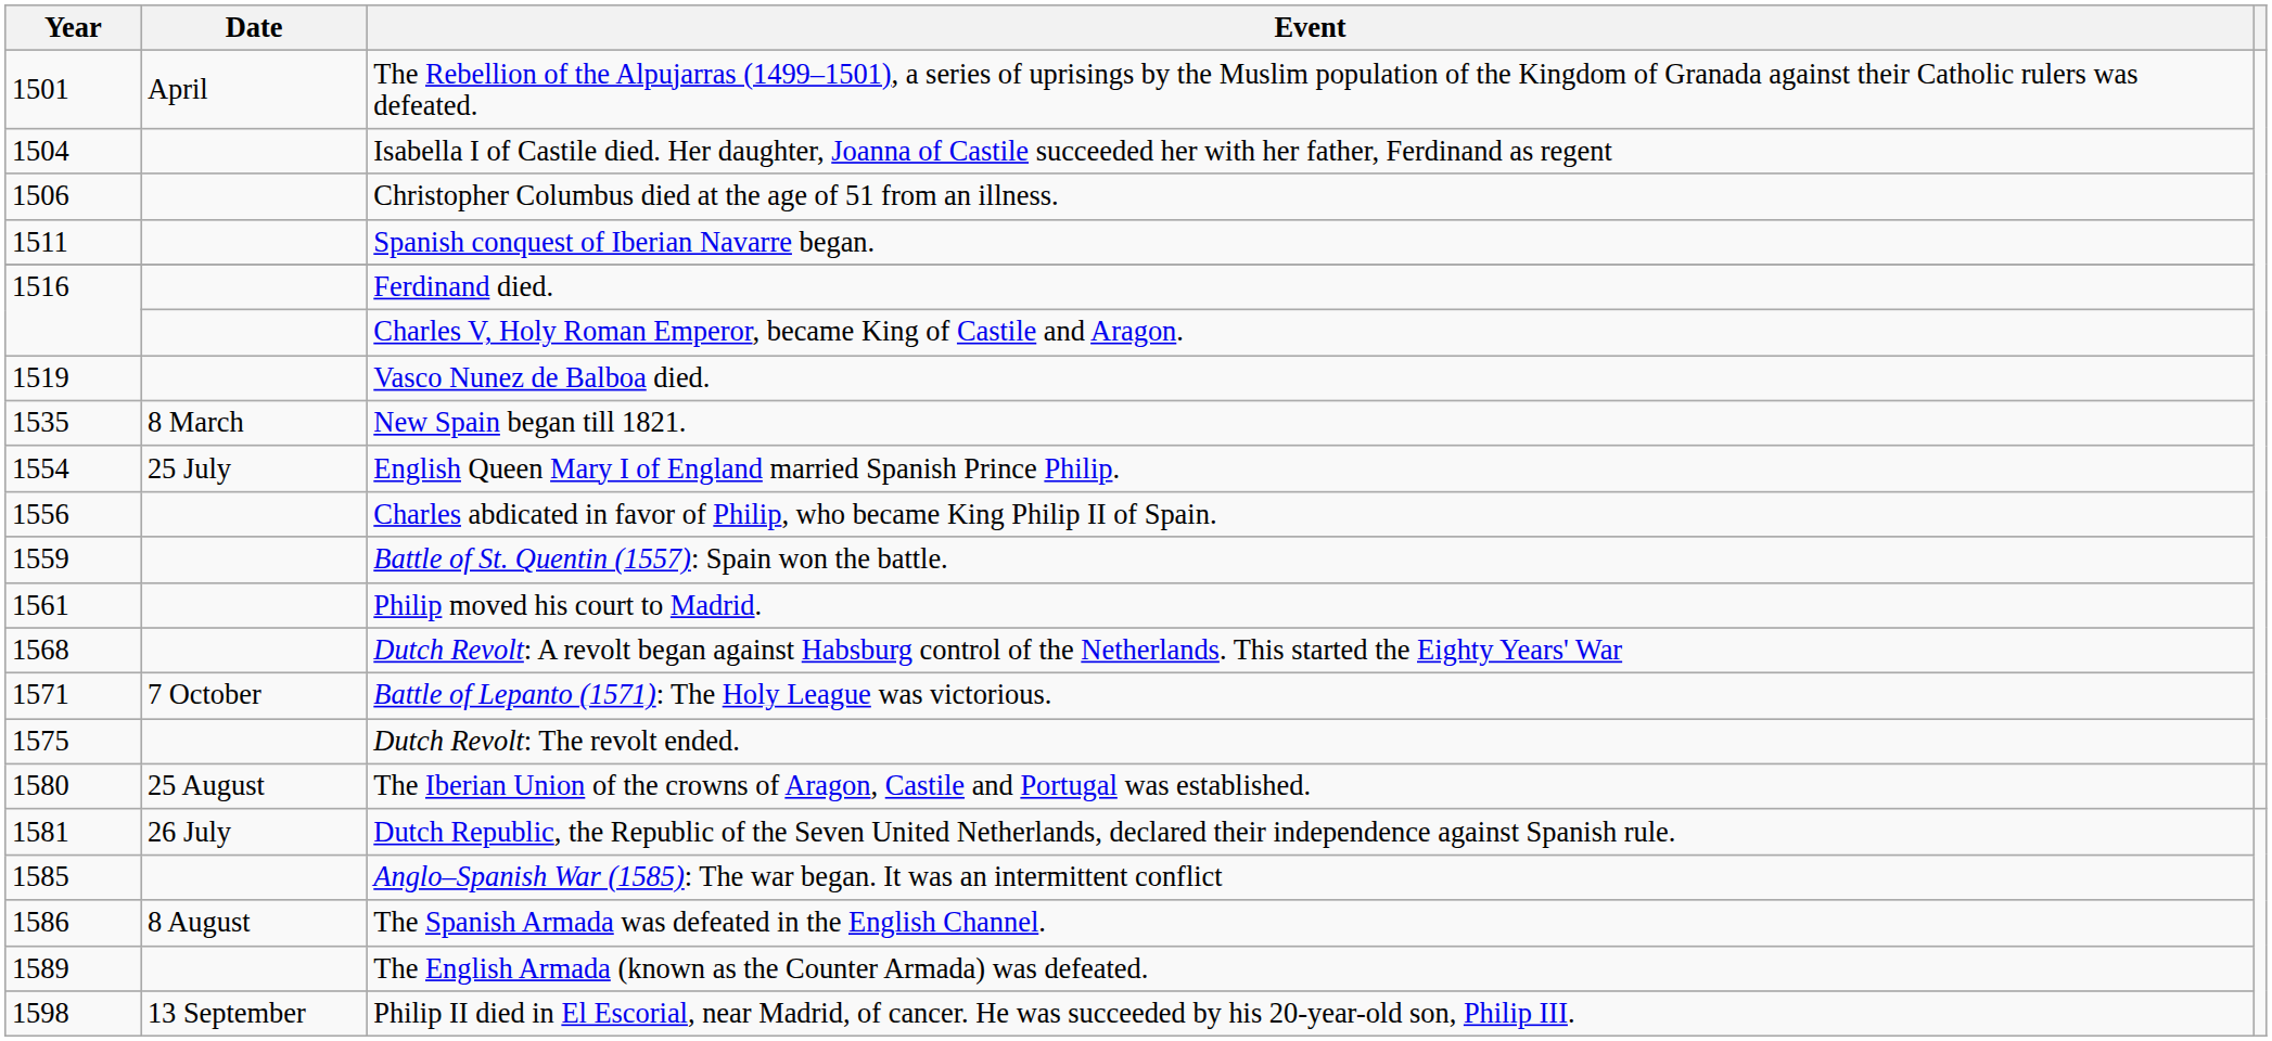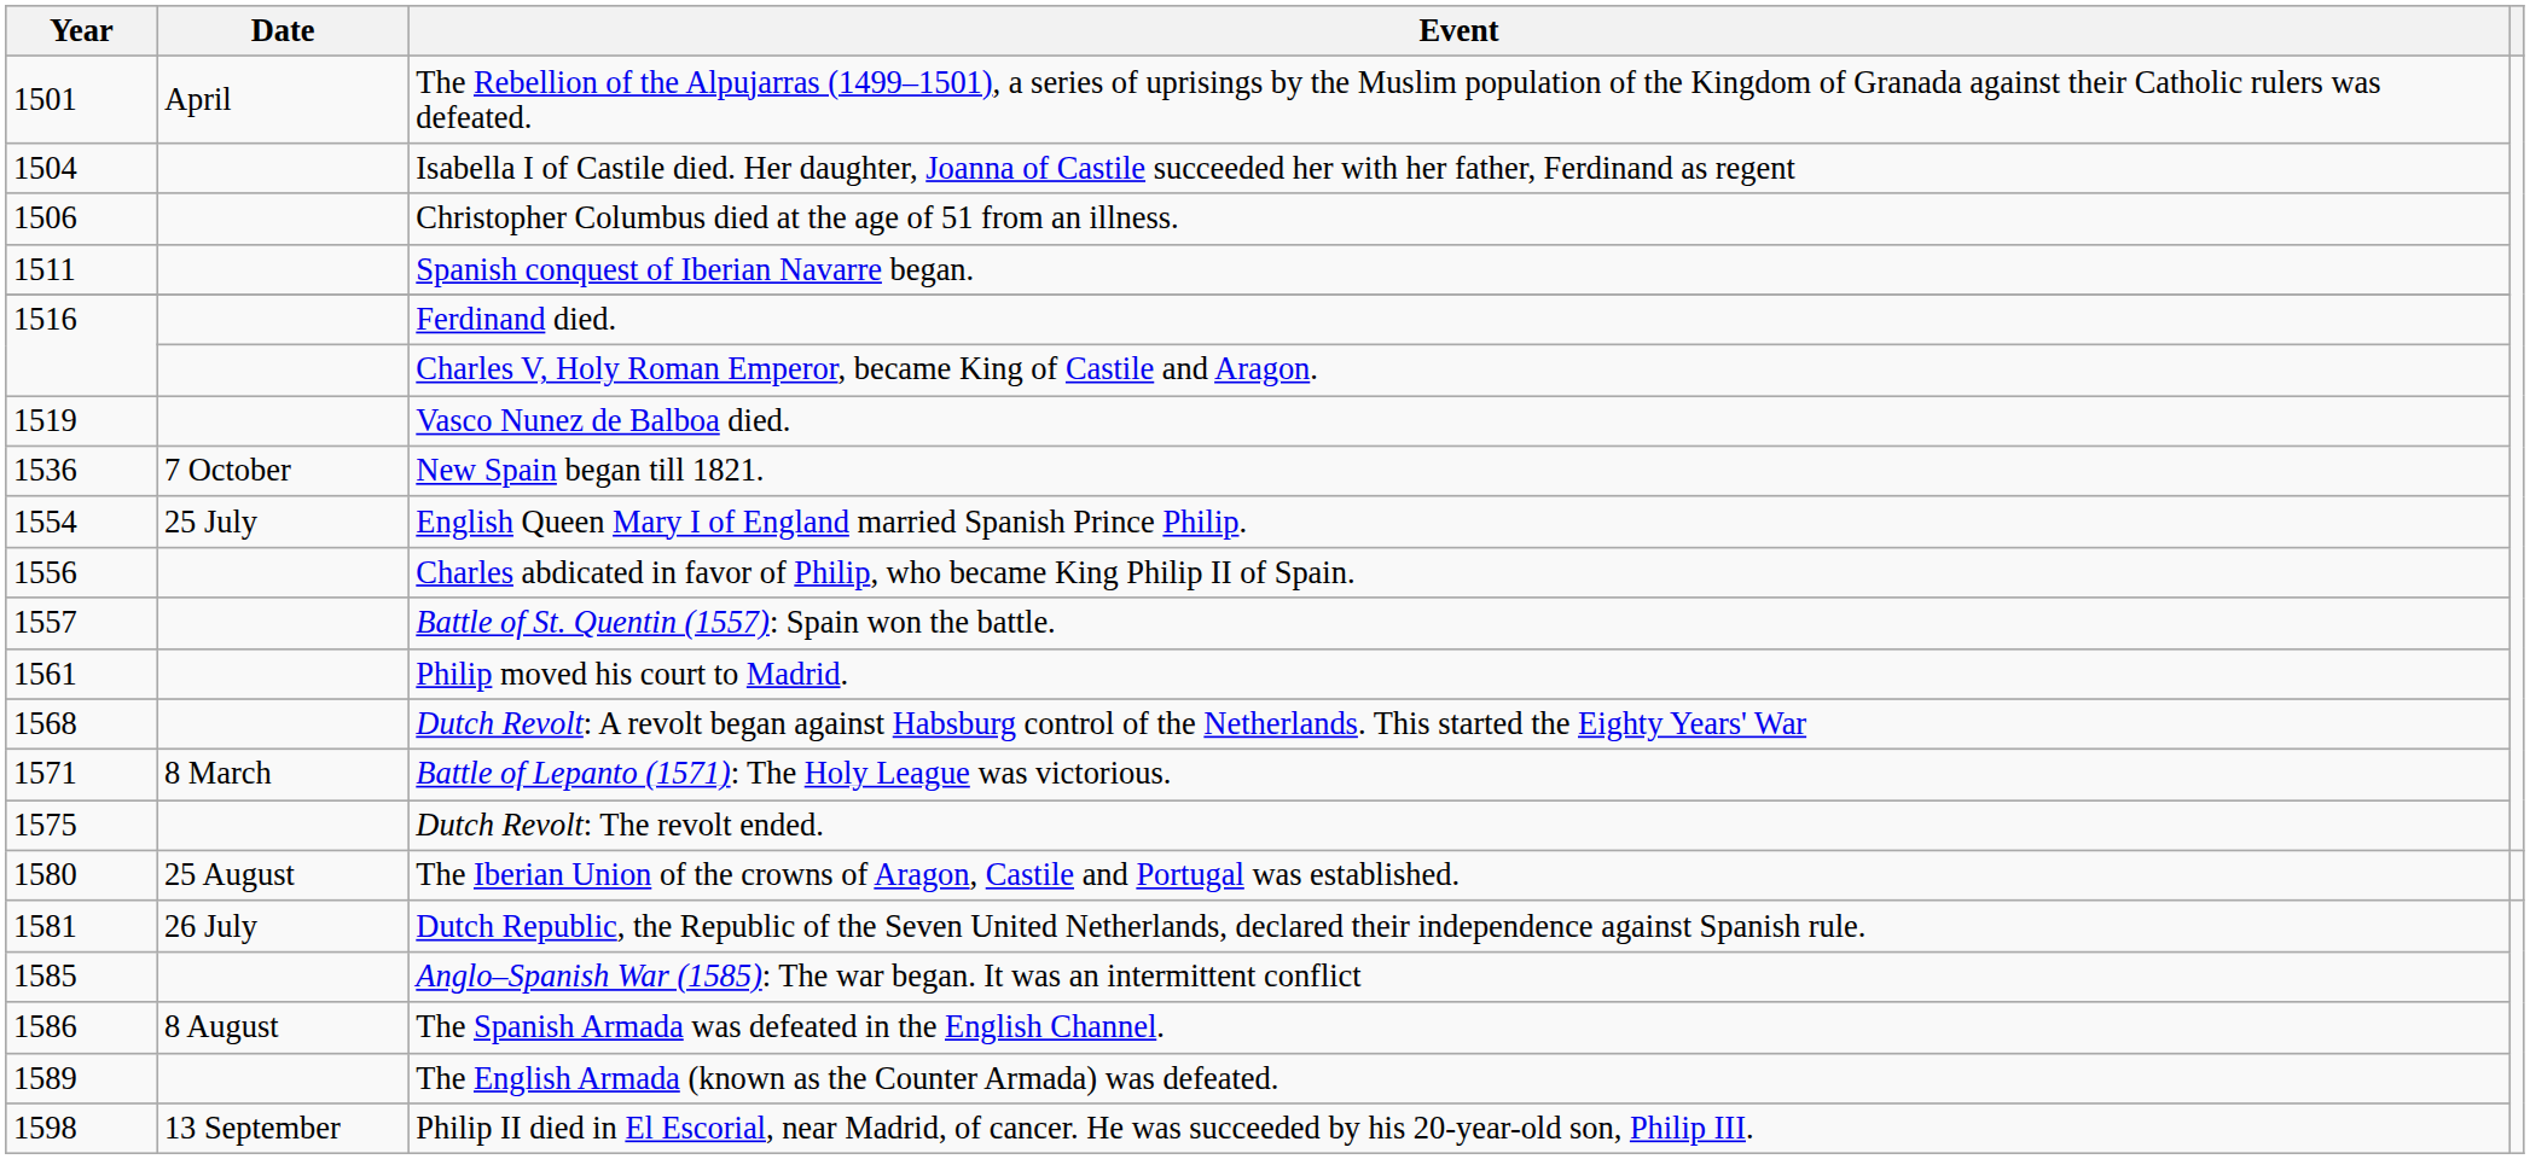New Spain began till 1821. | Year: 1535 -> 1536
New Spain began till 1821. | Date: 8 March -> 7 October
Battle of St. Quentin (1557): Spain won the battle. | Year: 1559 -> 1557
Battle of Lepanto (1571): The Holy League was victorious. | Date: 7 October -> 8 March
